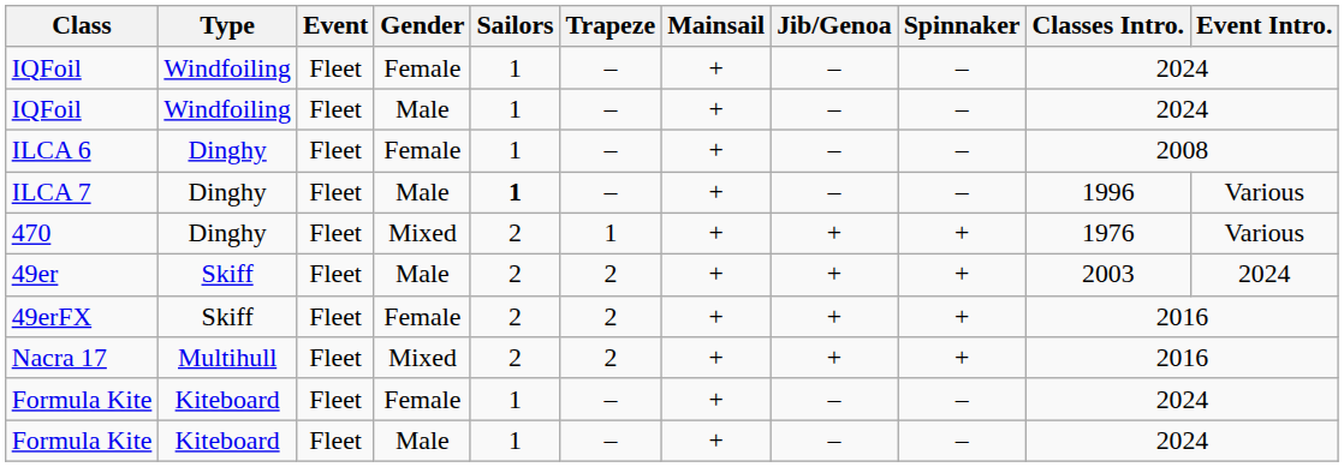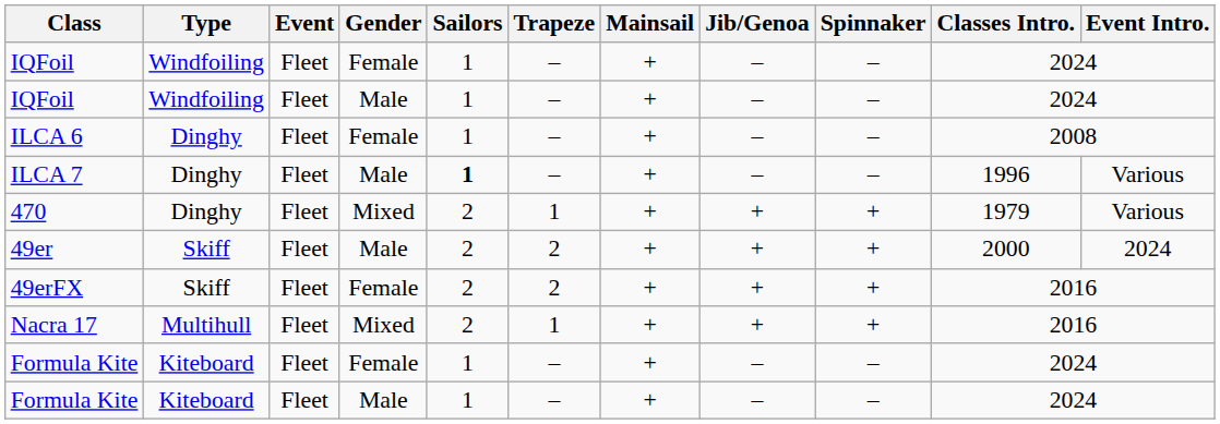470 | Classes Intro.: 1976 -> 1979
49er | Classes Intro.: 2003 -> 2000
Nacra 17 | Trapeze: 2 -> 1
